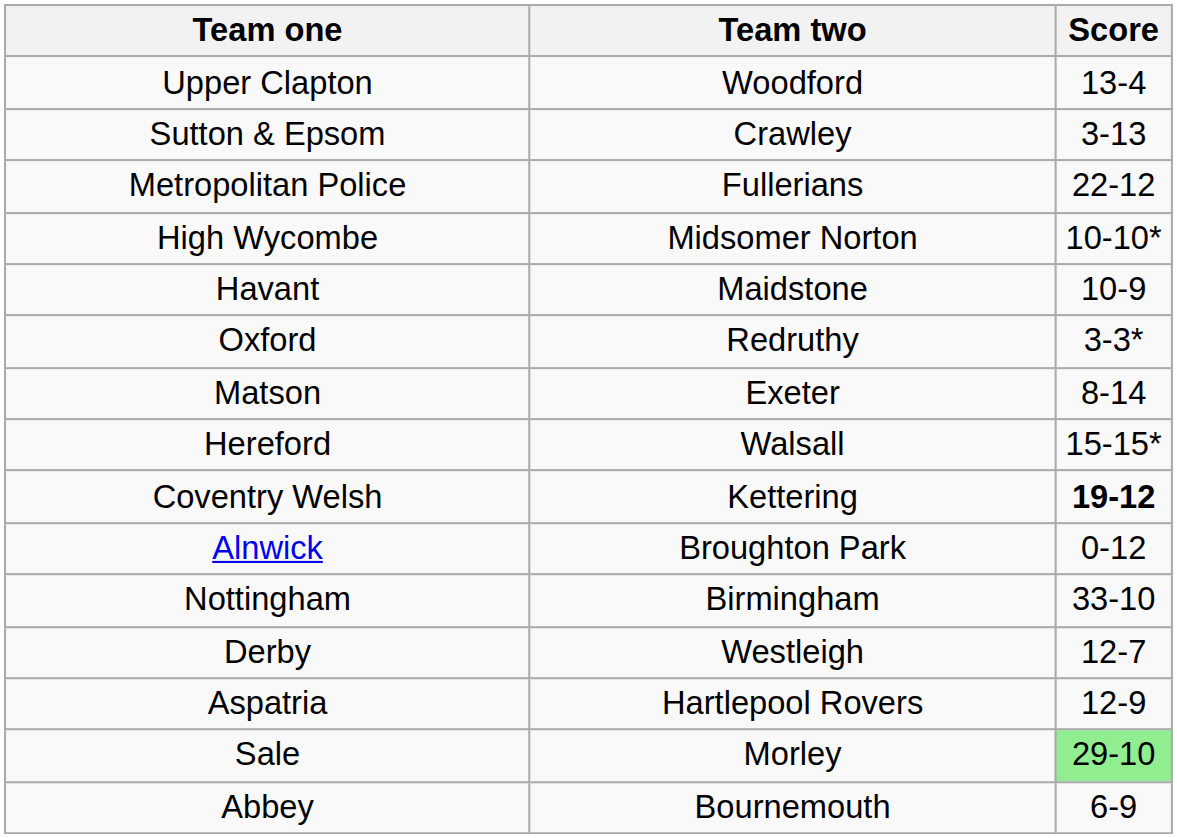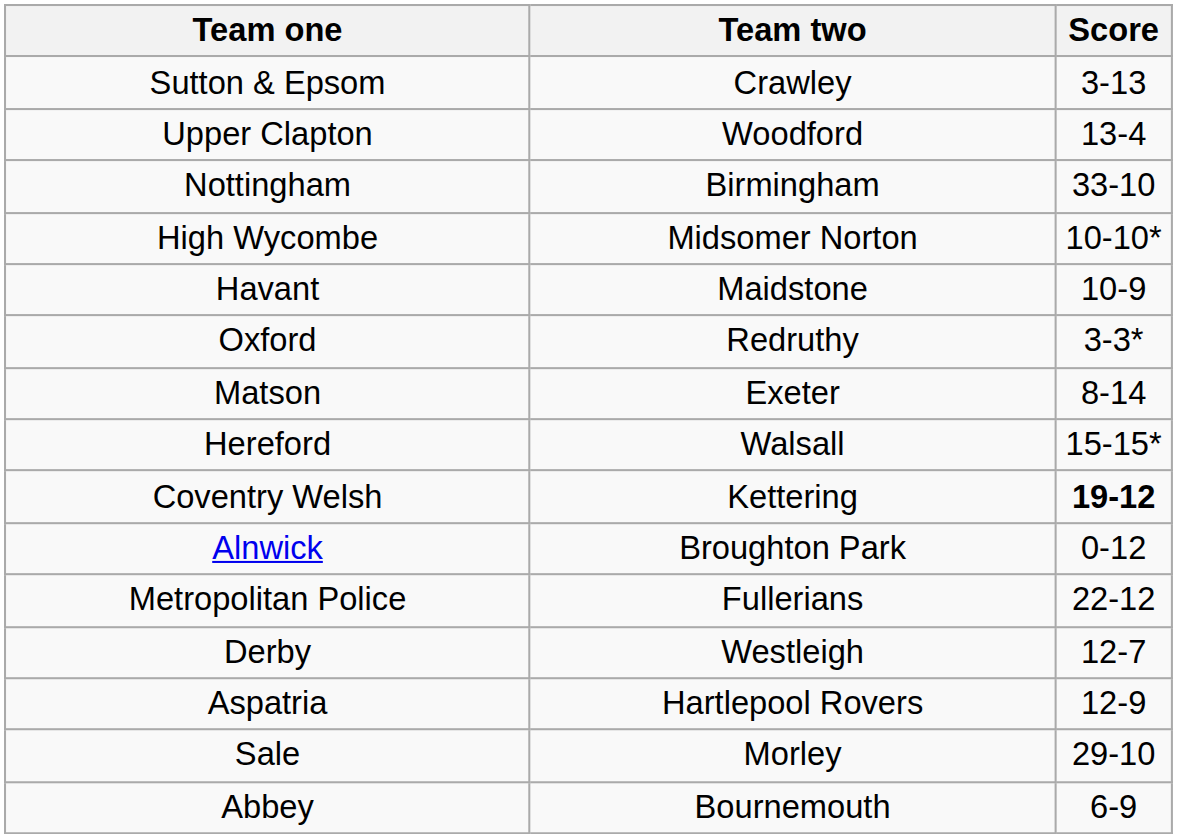rows swapped: Sutton & Epsom <-> Upper Clapton
rows swapped: Metropolitan Police <-> Nottingham
Sale | Score: lightgreen background -> no background
